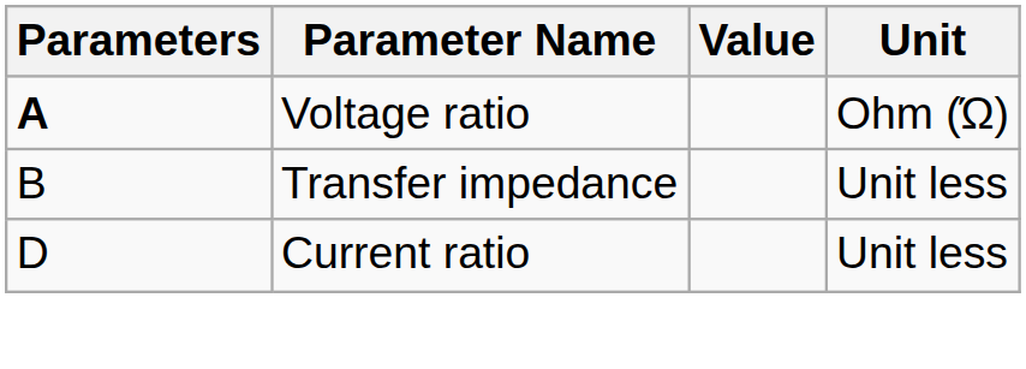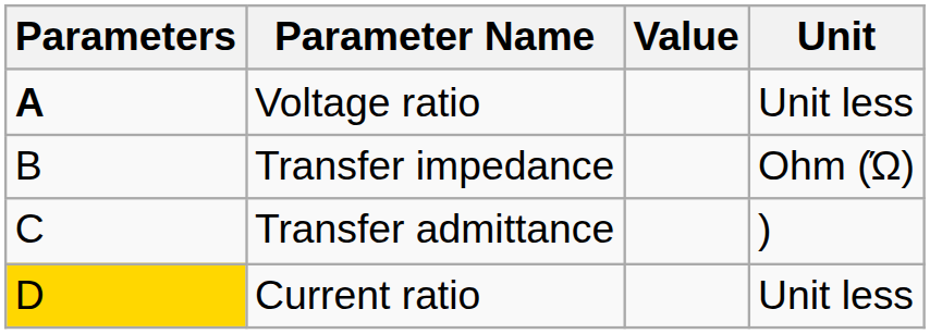Voltage ratio | Unit: Ohm (Ώ) -> Unit less
Transfer impedance | Unit: Unit less -> Ohm (Ώ)
+ row: C | Transfer admittance | )
Current ratio | Parameters: no background -> gold background
